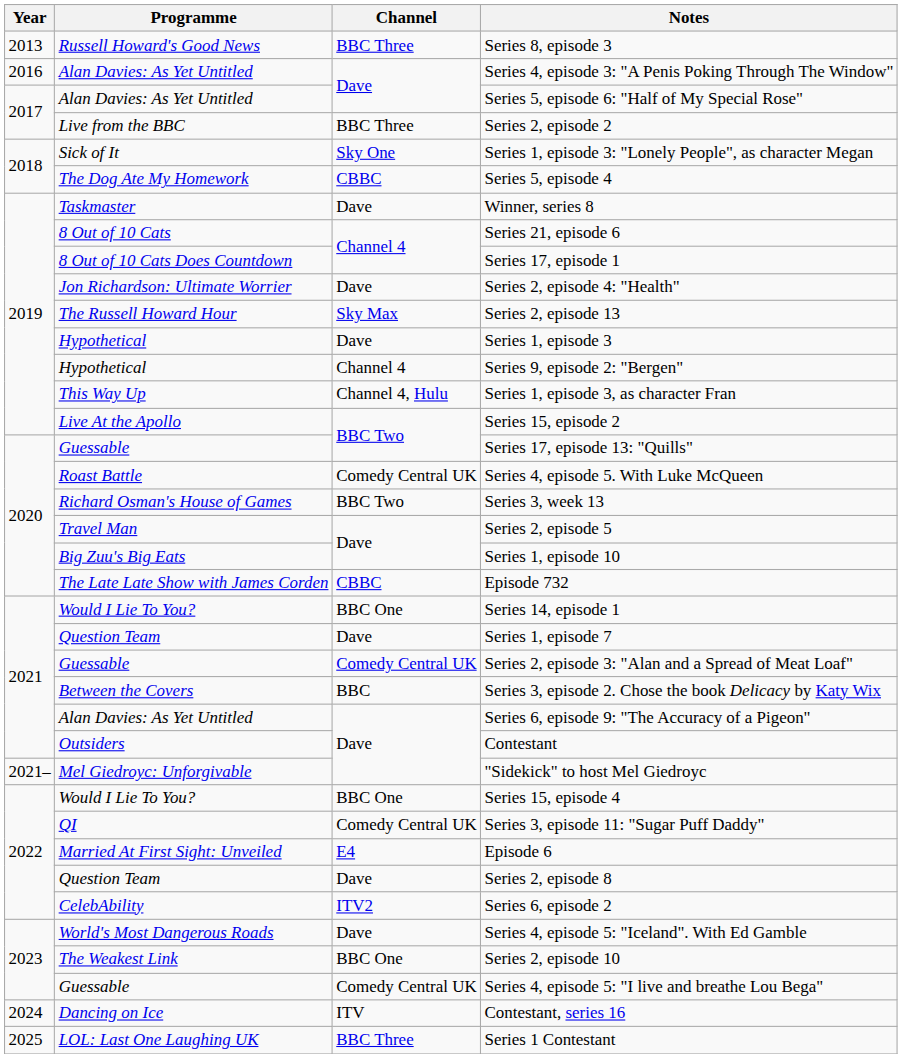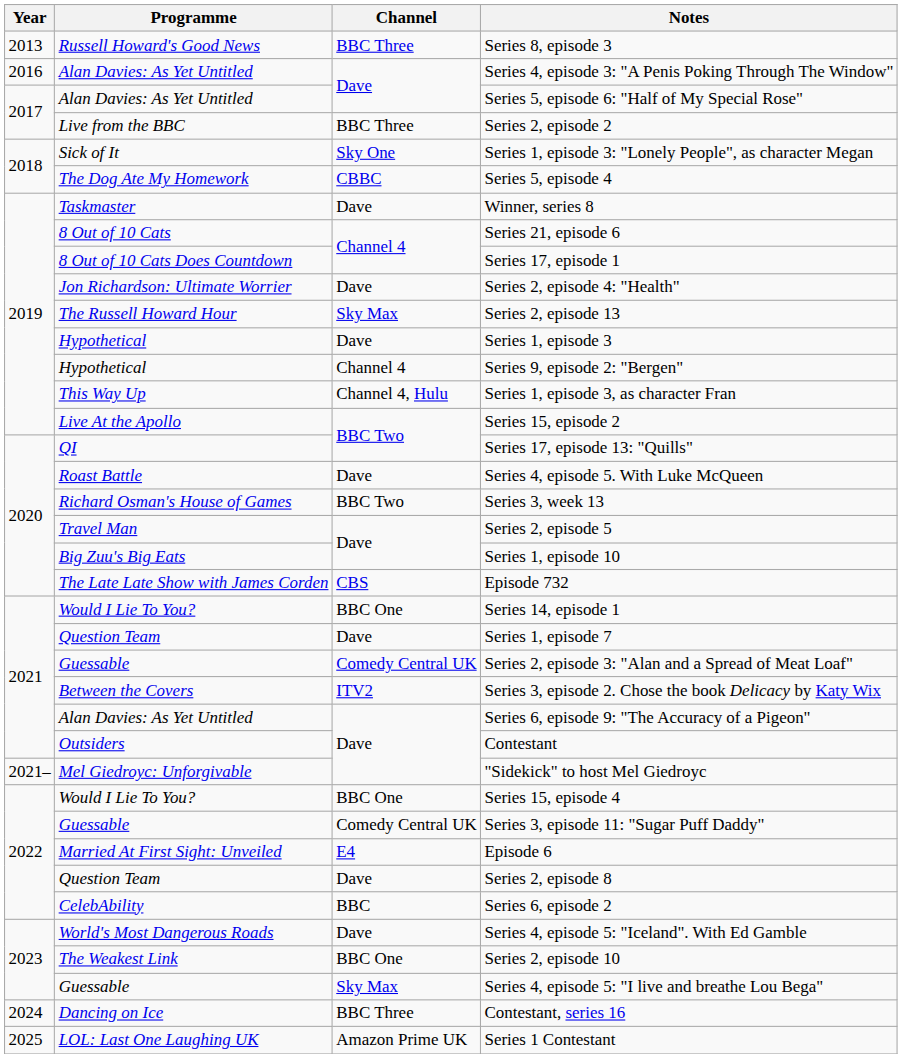Series 17, episode 13: "Quills" | Programme: Guessable -> QI
Series 4, episode 5. With Luke McQueen | Channel: Comedy Central UK -> Dave
Episode 732 | Channel: CBBC -> CBS
Series 3, episode 2. Chose the book Delicacy by Katy Wix | Channel: BBC -> ITV2
Series 3, episode 11: "Sugar Puff Daddy" | Programme: QI -> Guessable
Series 6, episode 2 | Channel: ITV2 -> BBC
Series 4, episode 5: "I live and breathe Lou Bega" | Channel: Comedy Central UK -> Sky Max
Contestant, series 16 | Channel: ITV -> BBC Three
Series 1 Contestant | Channel: BBC Three -> Amazon Prime UK
